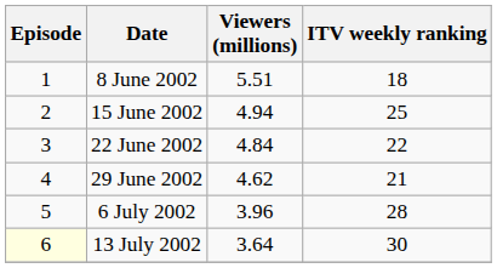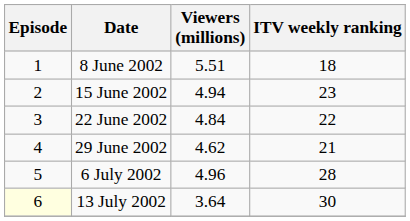15 June 2002 | ITV weekly ranking: 25 -> 23
6 July 2002 | Viewers (millions): 3.96 -> 4.96
